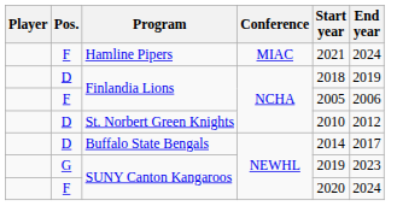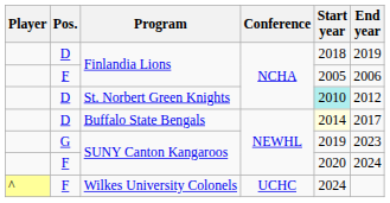- row: F | Hamline Pipers | MIAC | 2021 | 2024
St. Norbert Green Knights | Start year: no background -> paleturquoise background
Buffalo State Bengals | Start year: no background -> lightyellow background
+ row: ^ | F | Wilkes University Colonels | UCHC | 2024
